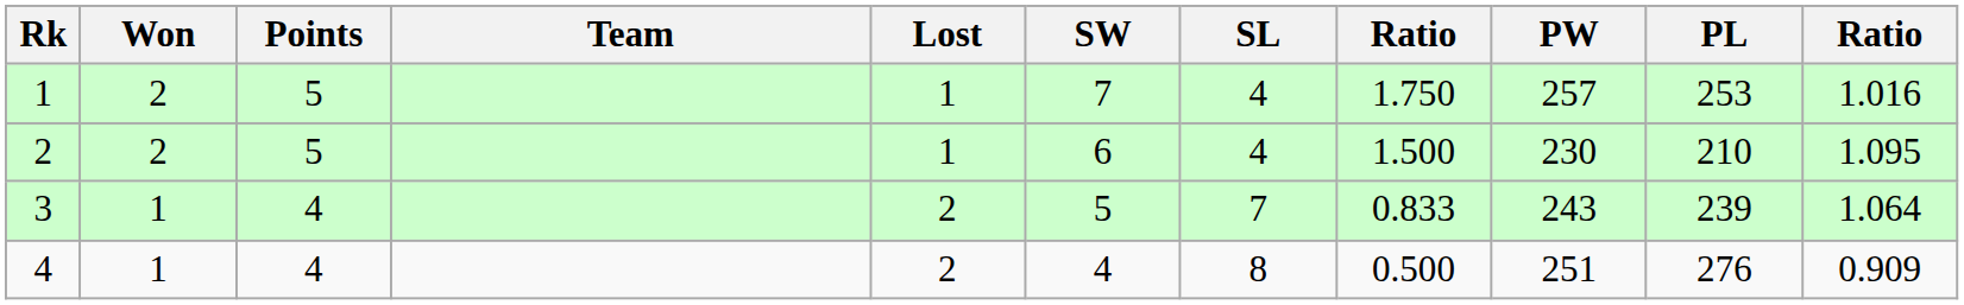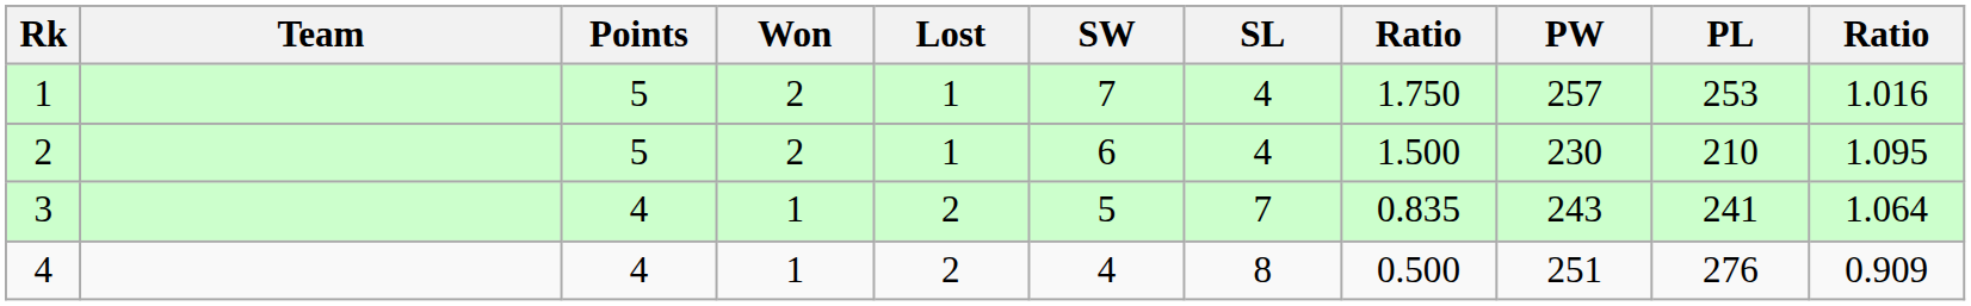columns swapped: Team <-> Won
3 | column 8: 0.833 -> 0.835
3 | PL: 239 -> 241
